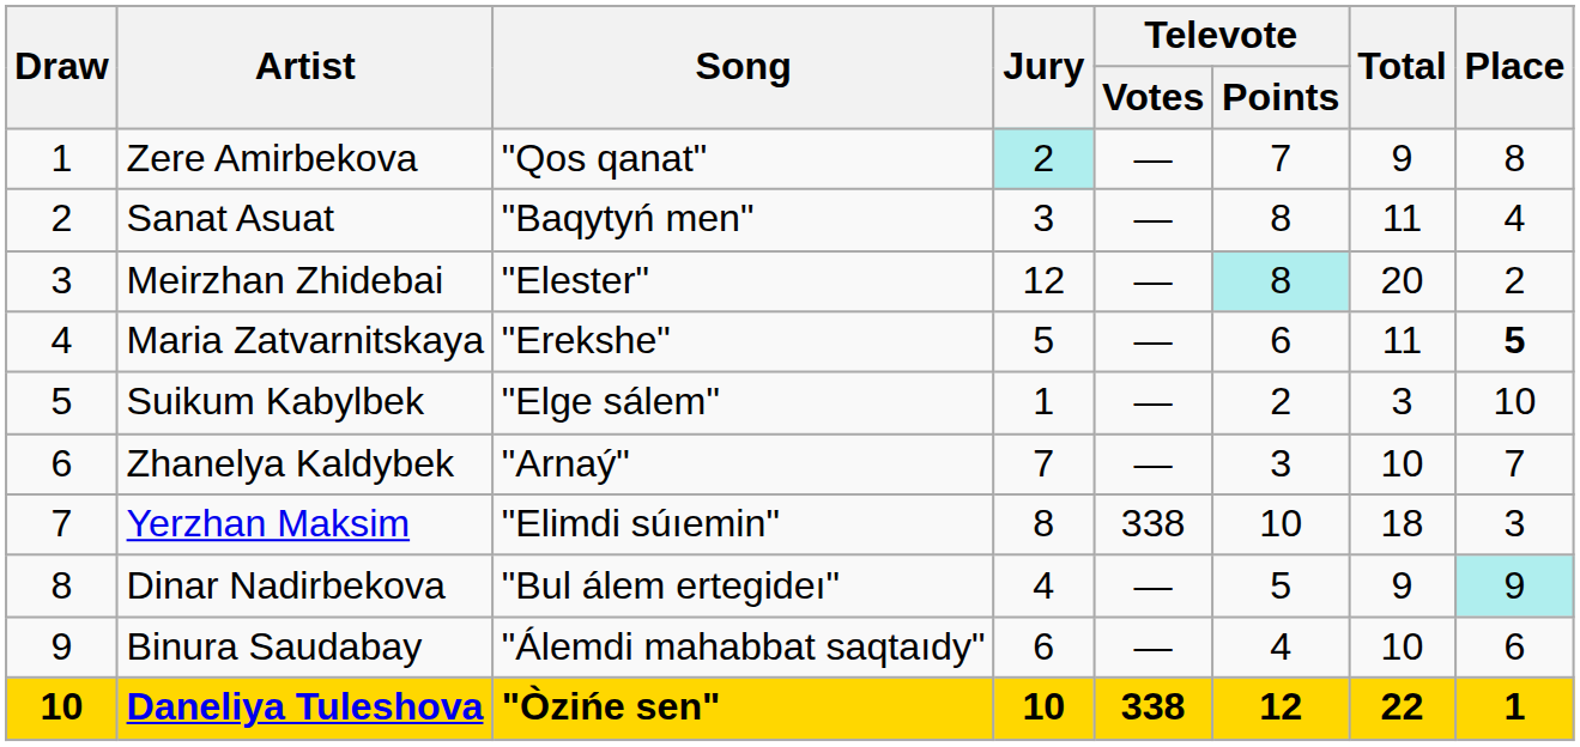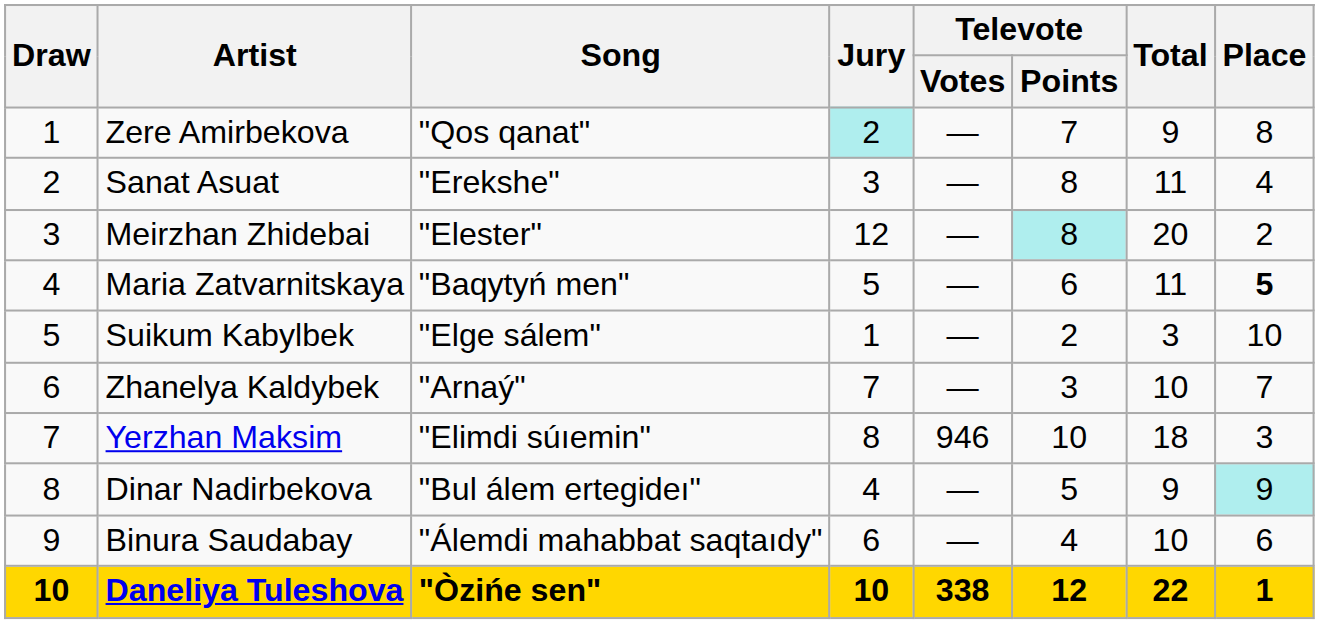Sanat Asuat | Song: "Baqytyń men" -> "Erekshe"
Maria Zatvarnitskaya | Song: "Erekshe" -> "Baqytyń men"
Yerzhan Maksim | Televote / Votes: 338 -> 946
